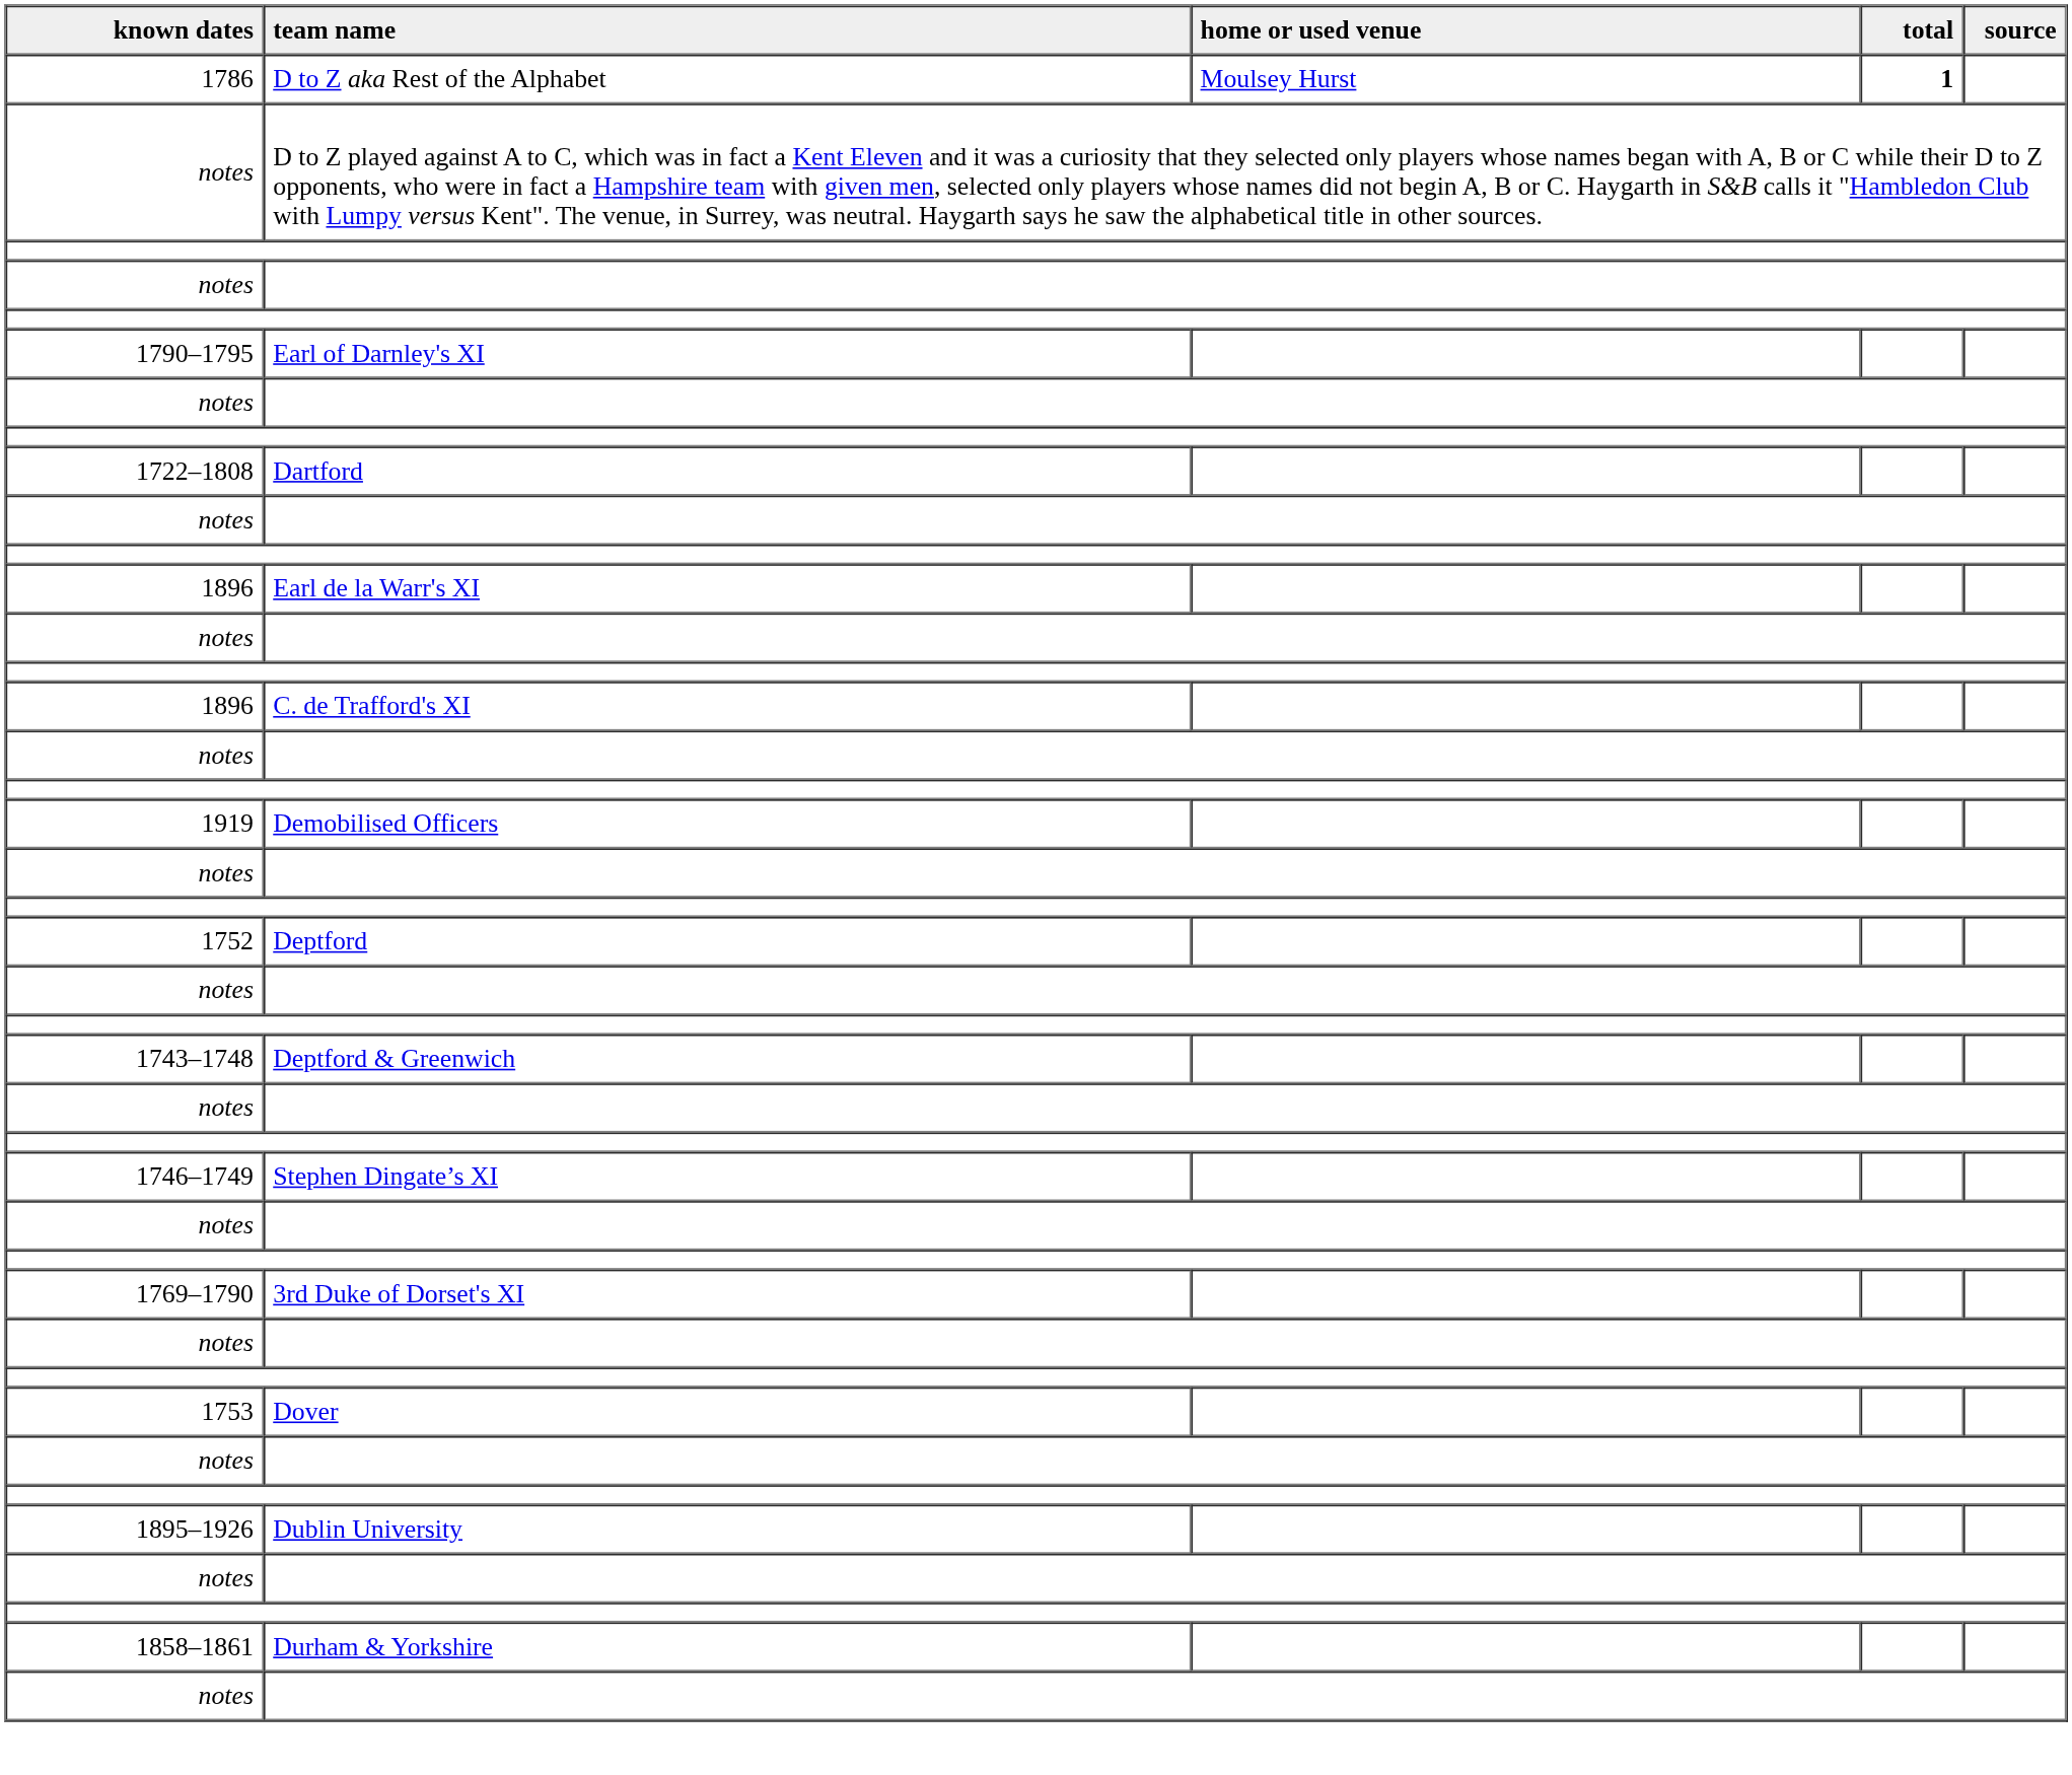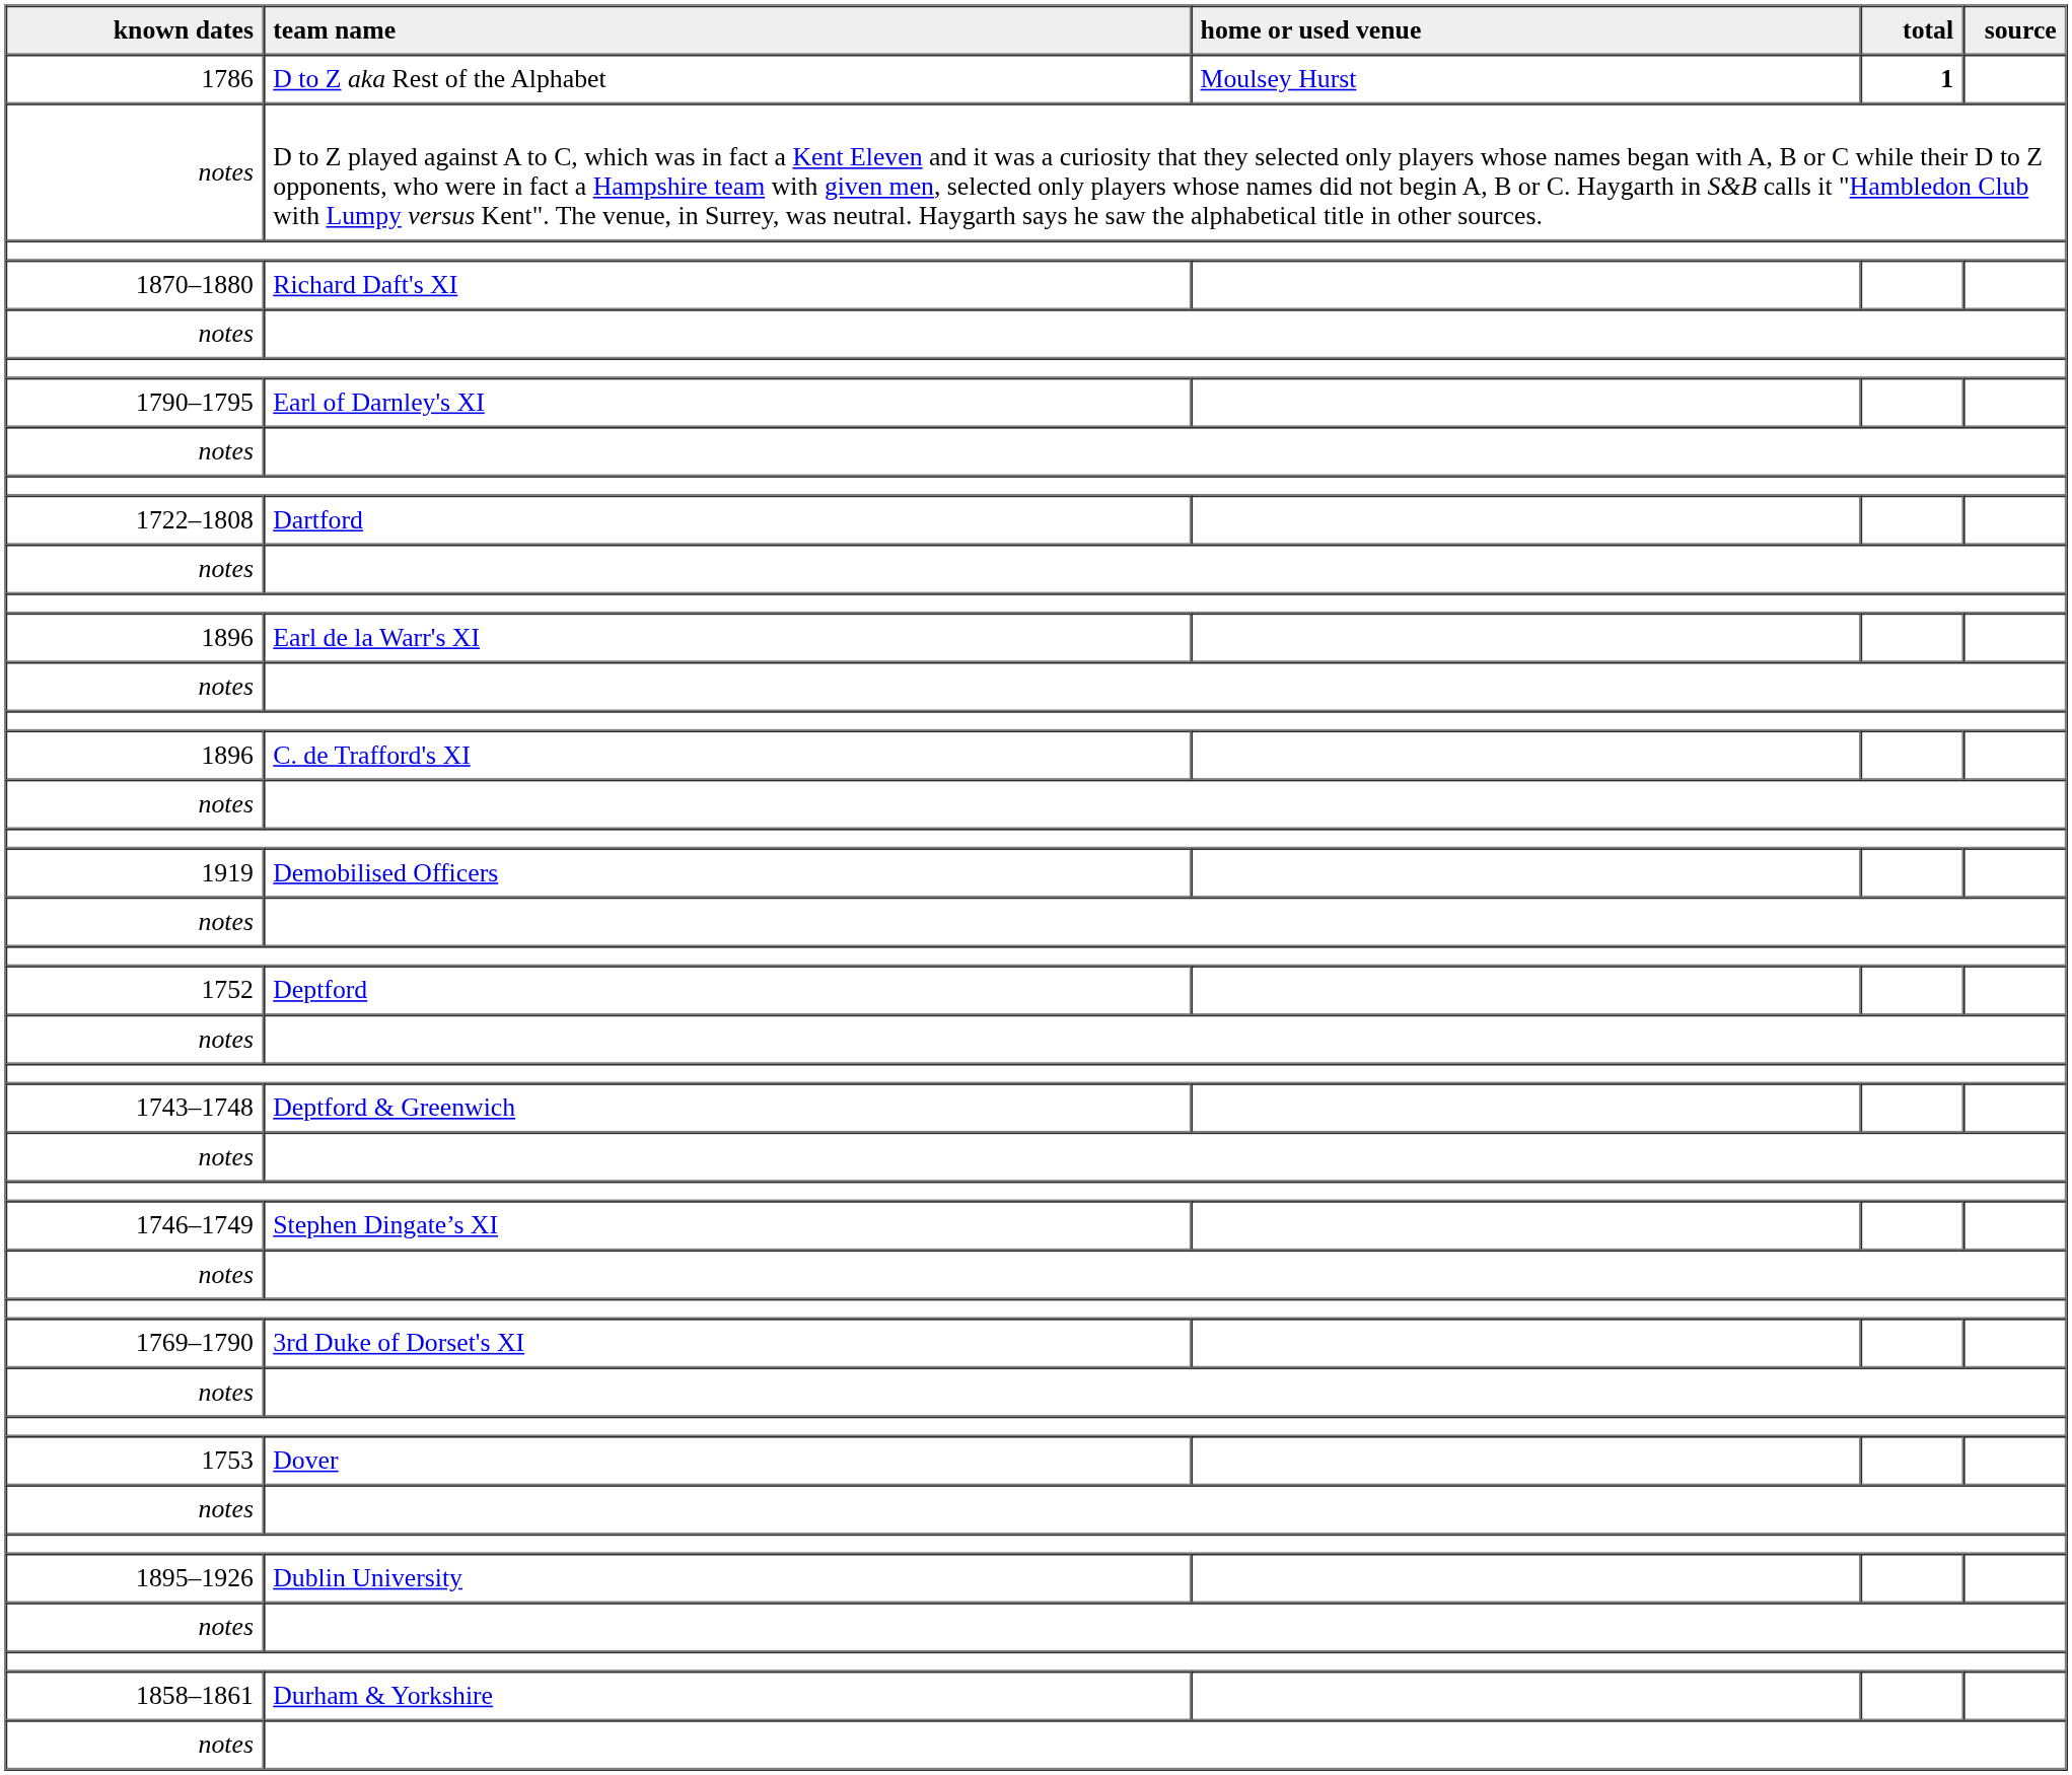+ row: 1870–1880 | Richard Daft's XI
